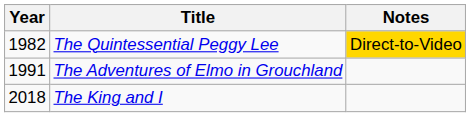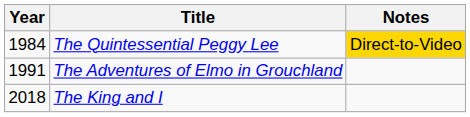The Quintessential Peggy Lee | Year: 1982 -> 1984
